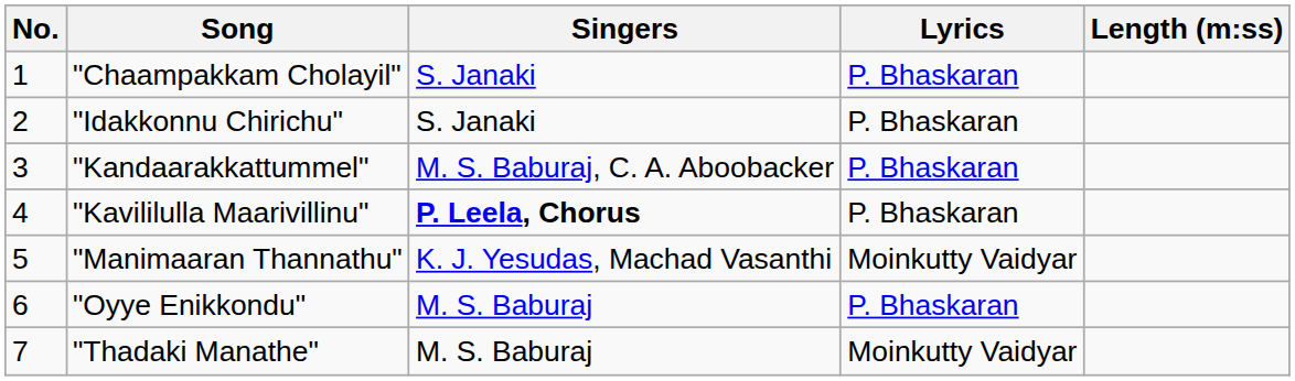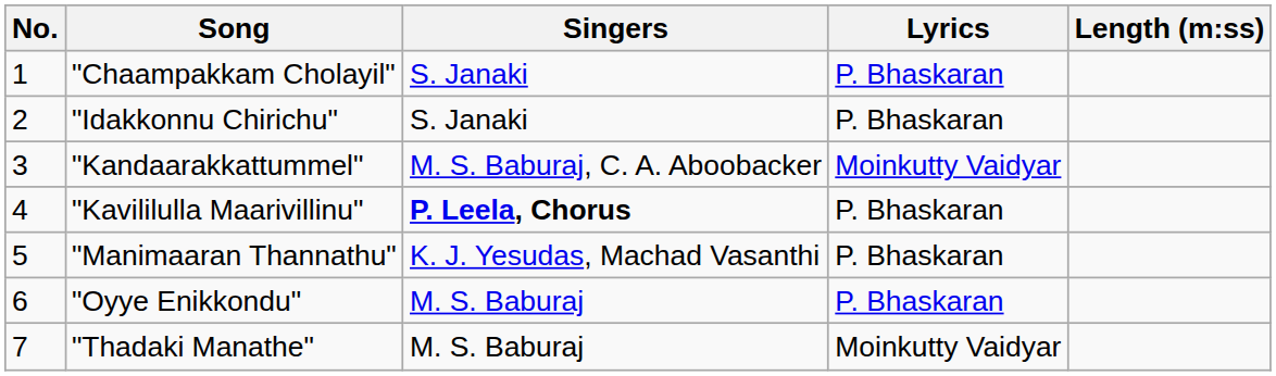"Kandaarakkattummel" | Lyrics: P. Bhaskaran -> Moinkutty Vaidyar
"Manimaaran Thannathu" | Lyrics: Moinkutty Vaidyar -> P. Bhaskaran
